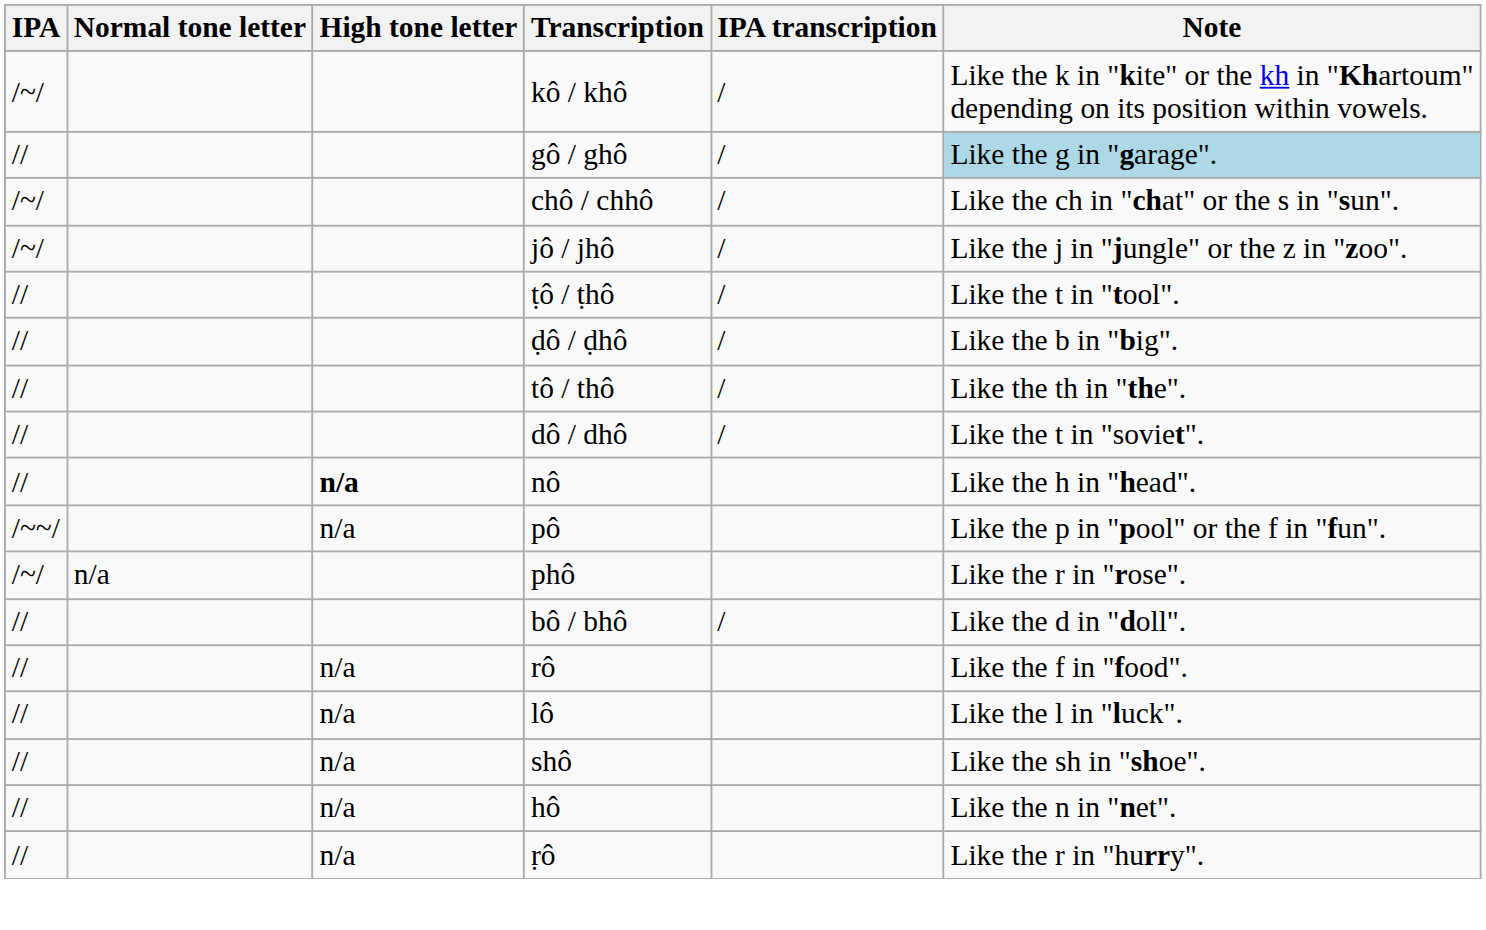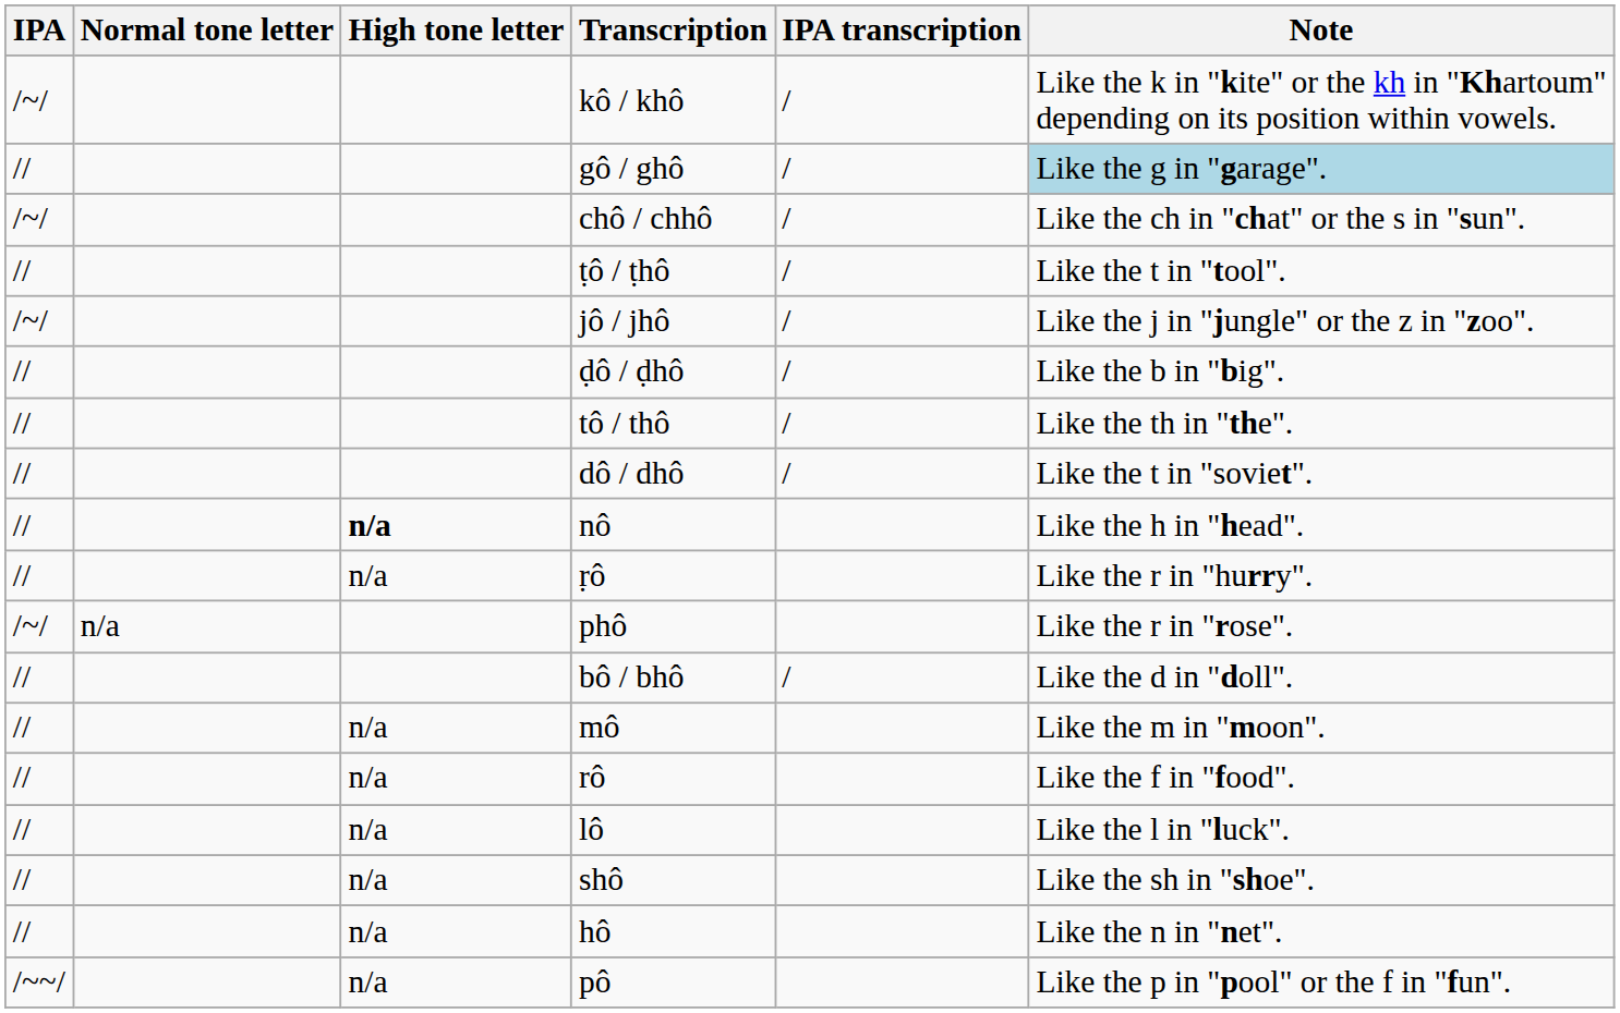rows swapped: jô / jhô <-> ṭô / ṭhô
rows swapped: pô <-> ṛô
+ row: // | n/a | mô | Like the m in "moon".
